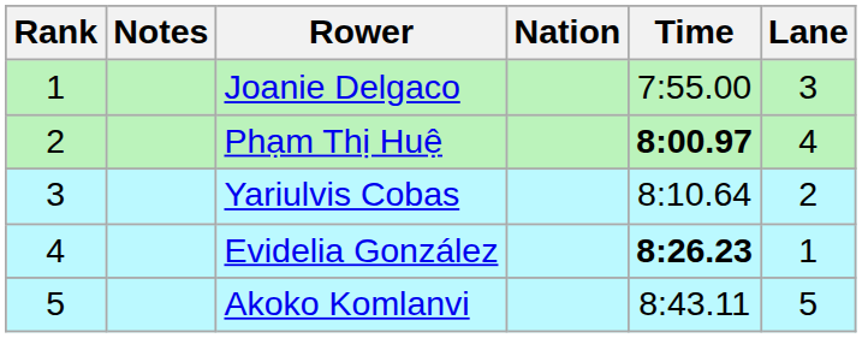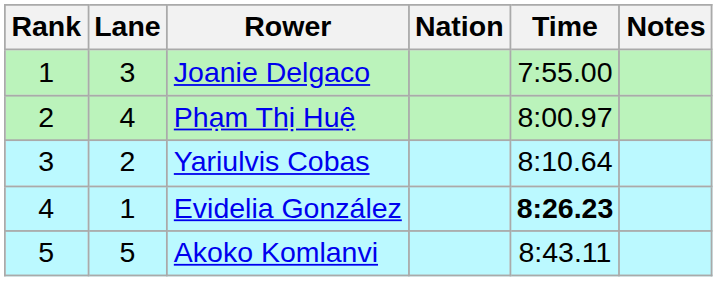columns swapped: Lane <-> Notes
Phạm Thị Huệ | Time: bold -> normal
